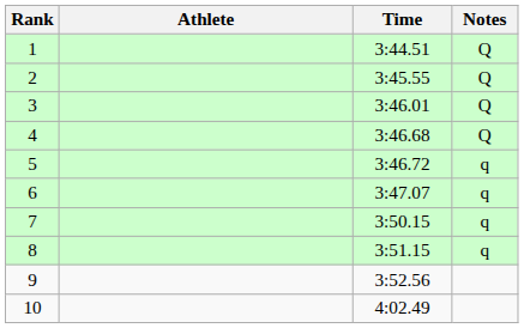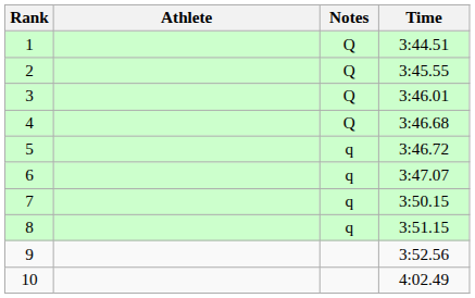columns swapped: Time <-> Notes
